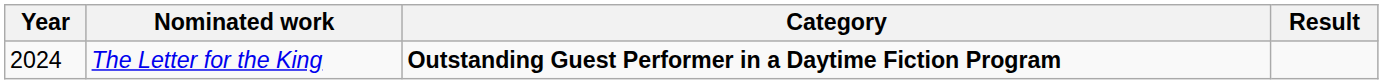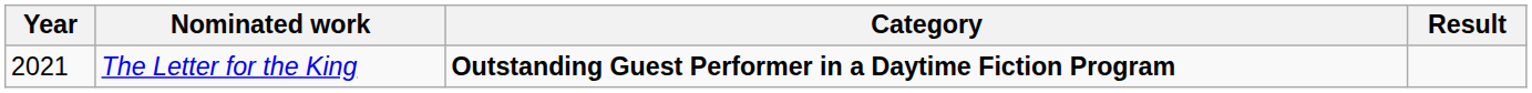The Letter for the King | Year: 2024 -> 2021
